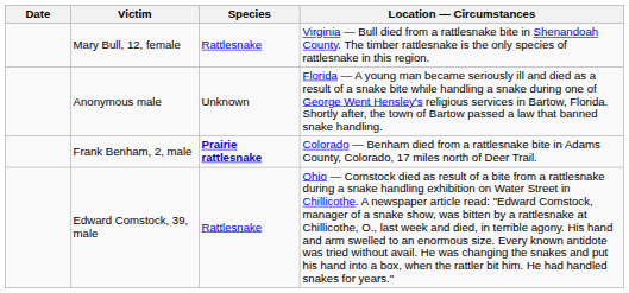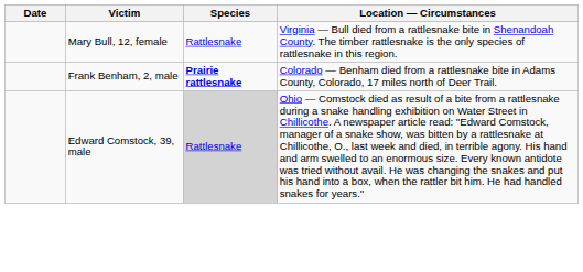- row: Anonymous male | Unknown | Florida — A young man became seriously ill and died as a result of a snake bite while handling a snake during one of George Went Hensley's religious services in Bartow, Florida. Shortly after, the town of Bartow passed a law that banned snake handling.
Edward Comstock, 39, male | Species: no background -> lightgrey background
